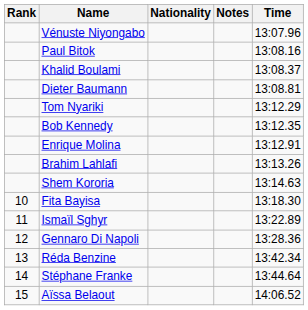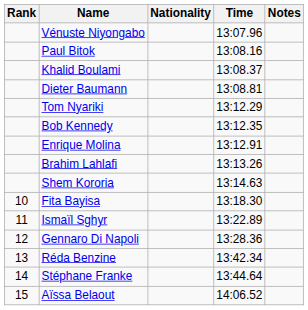columns swapped: Time <-> Notes
